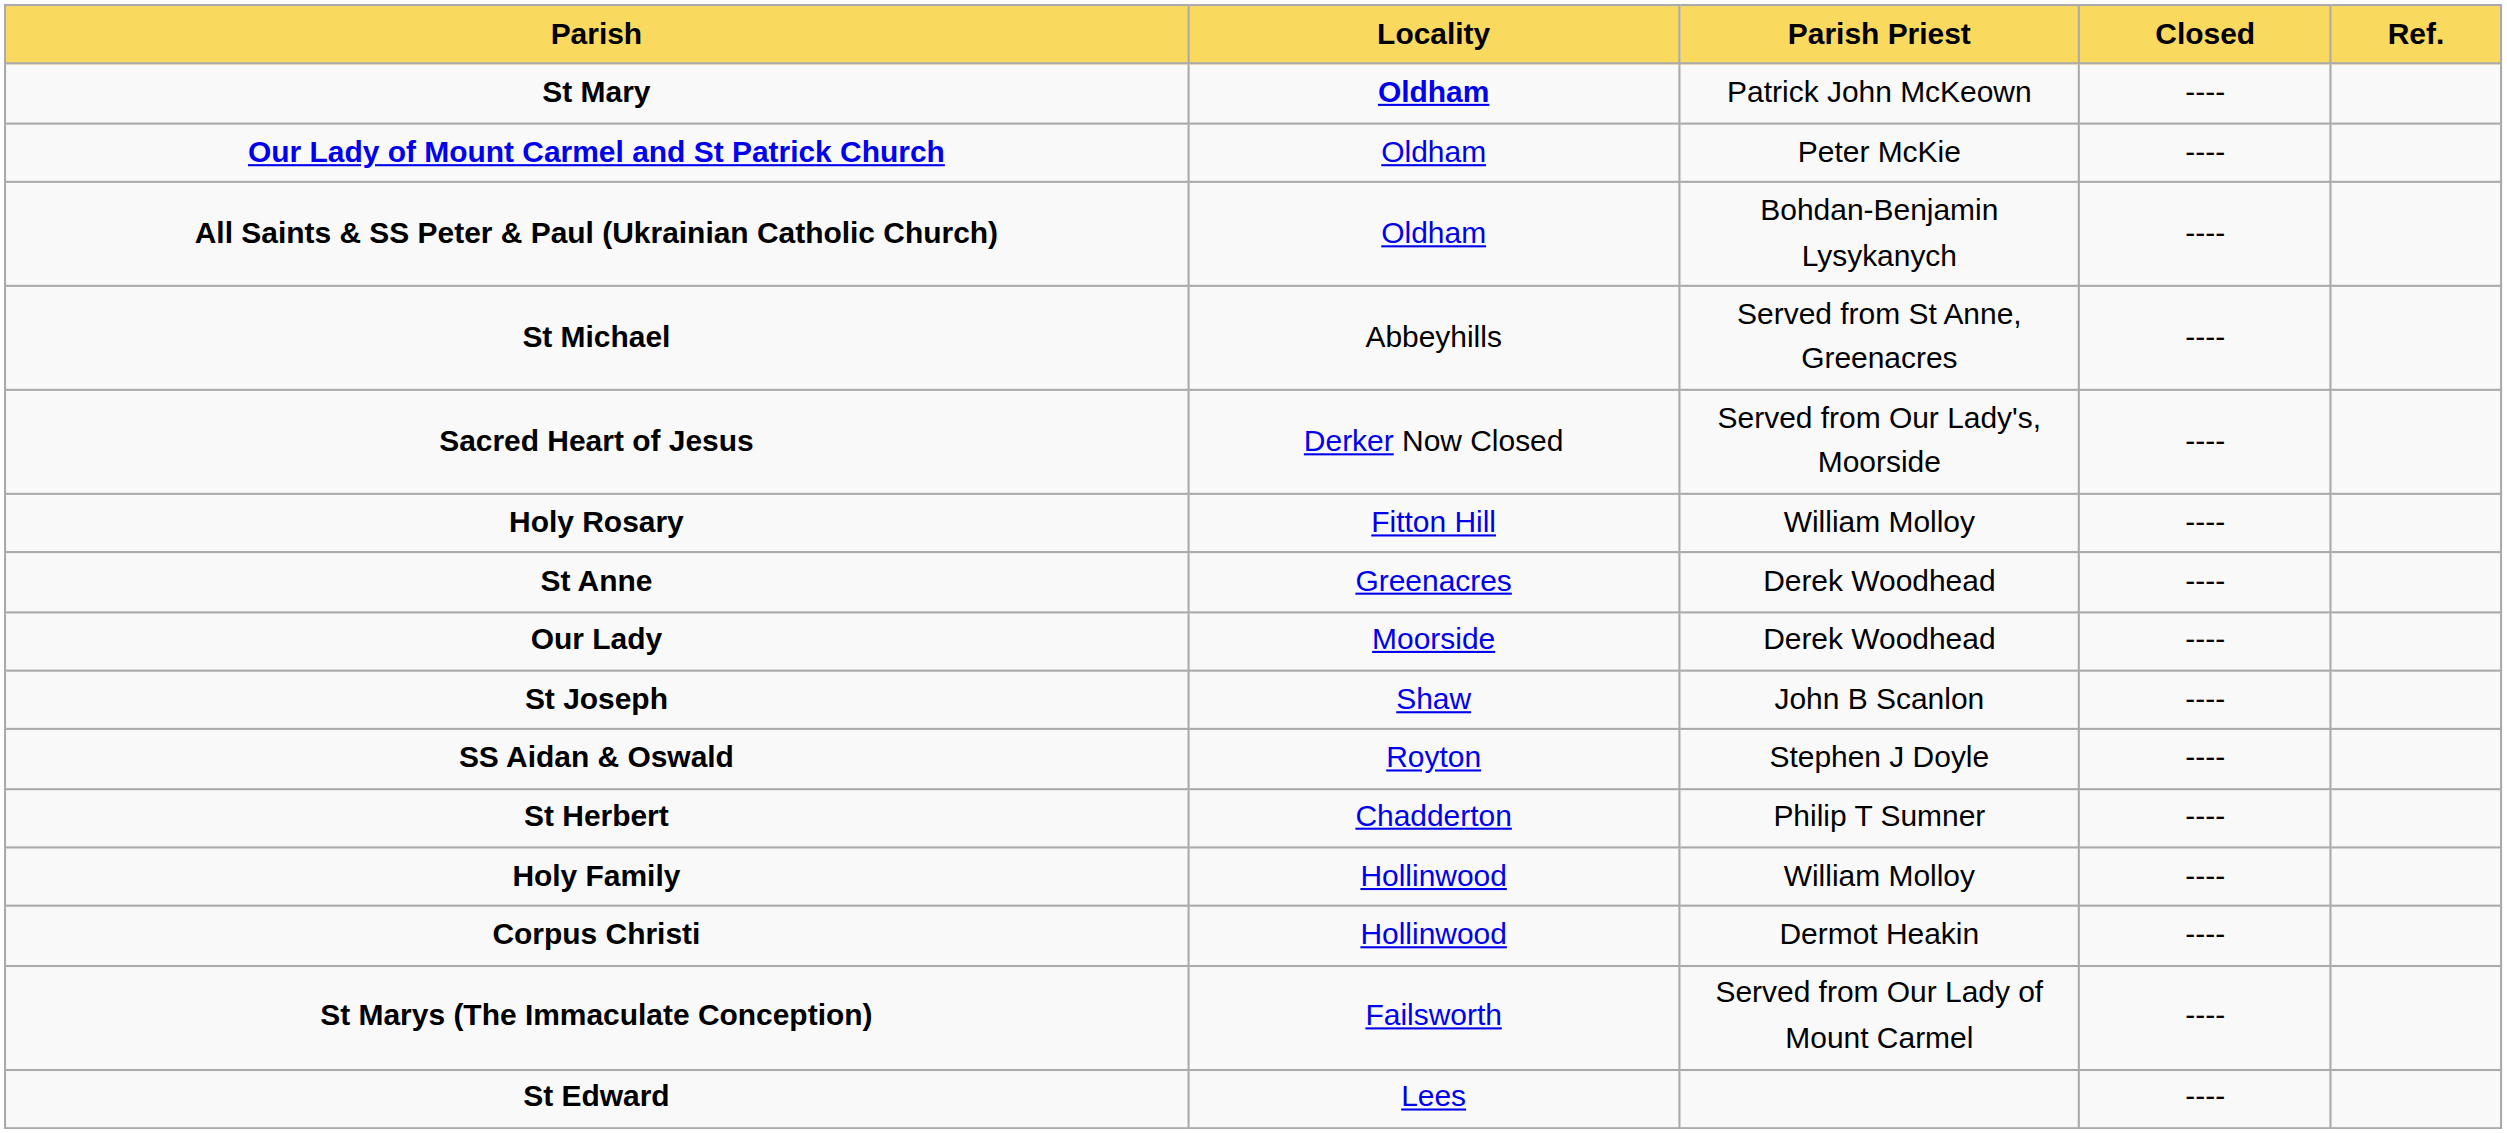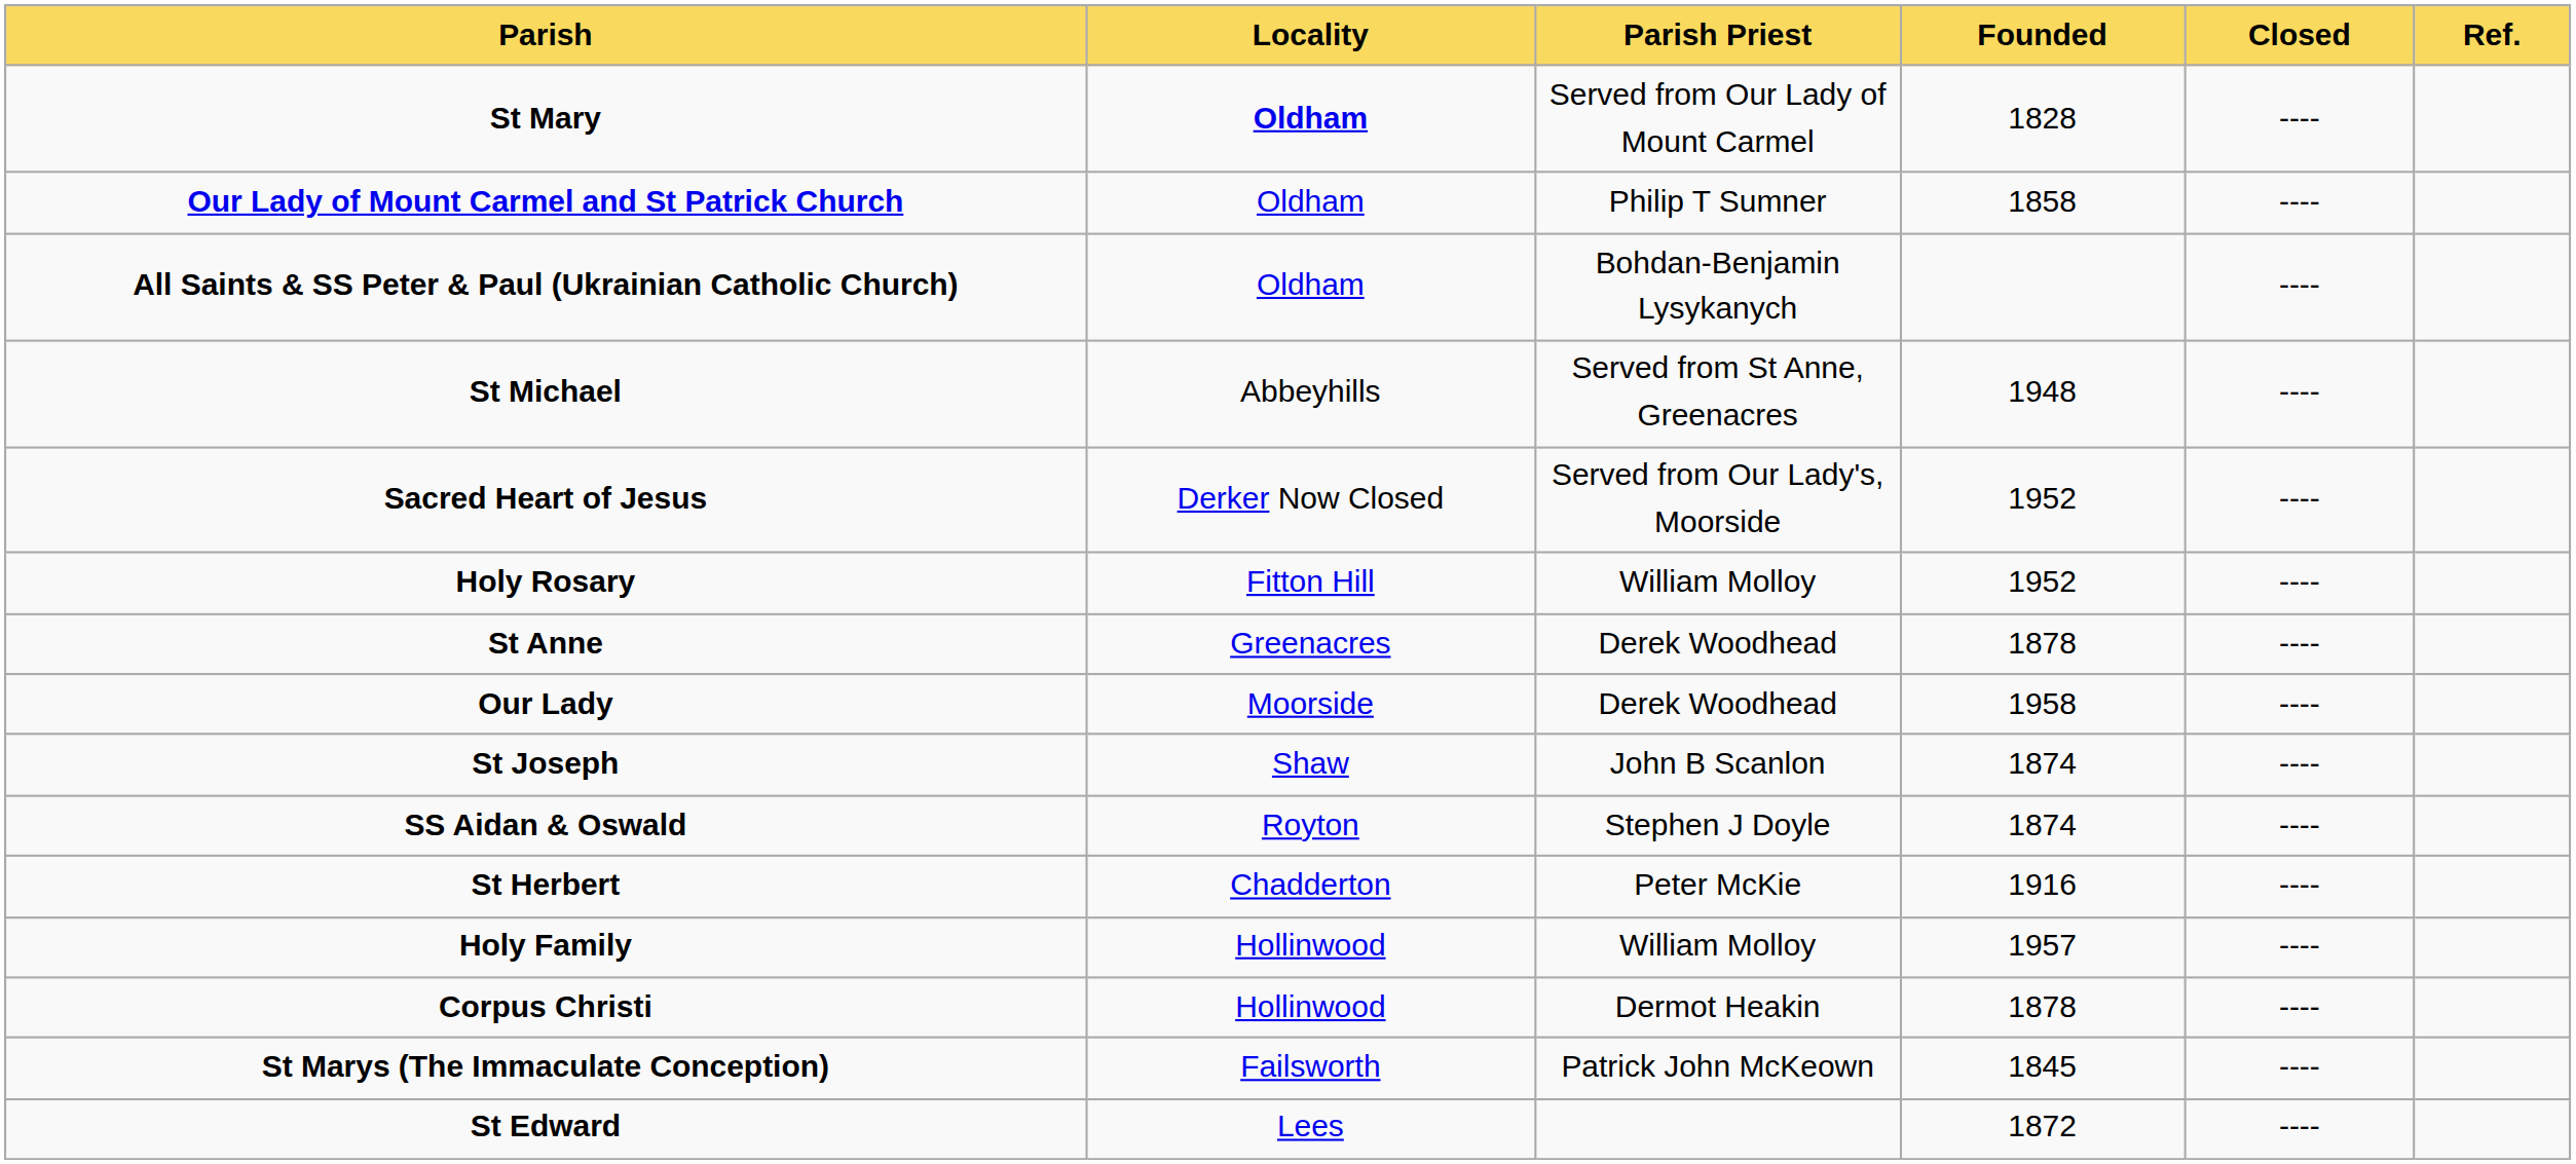+ column: Founded | 1828 | 1858 | 1948 | 1952 | 1952 | 1878 | 1958 | 1874 | 1874 | 1916 | 1957 | 1878 | 1845 | 1872
St Mary | Parish Priest: Patrick John McKeown -> Served from Our Lady of Mount Carmel
Our Lady of Mount Carmel and St Patrick Church | Parish Priest: Peter McKie -> Philip T Sumner
St Herbert | Parish Priest: Philip T Sumner -> Peter McKie
St Marys (The Immaculate Conception) | Parish Priest: Served from Our Lady of Mount Carmel -> Patrick John McKeown
